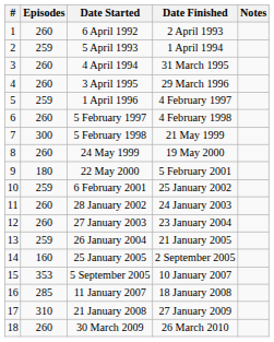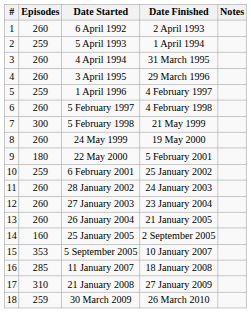26 January 2004 | Episodes: 259 -> 260
30 March 2009 | Episodes: 260 -> 259
